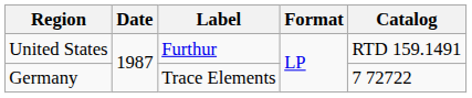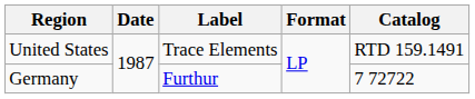United States | Label: Furthur -> Trace Elements
Germany | Label: Trace Elements -> Furthur
